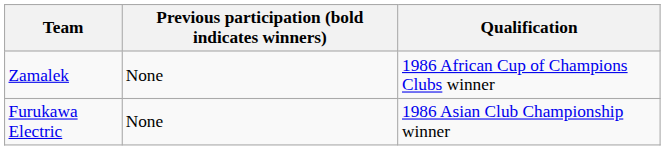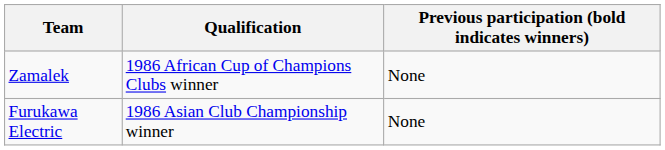columns swapped: Qualification <-> Previous participation (bold indicates winners)
